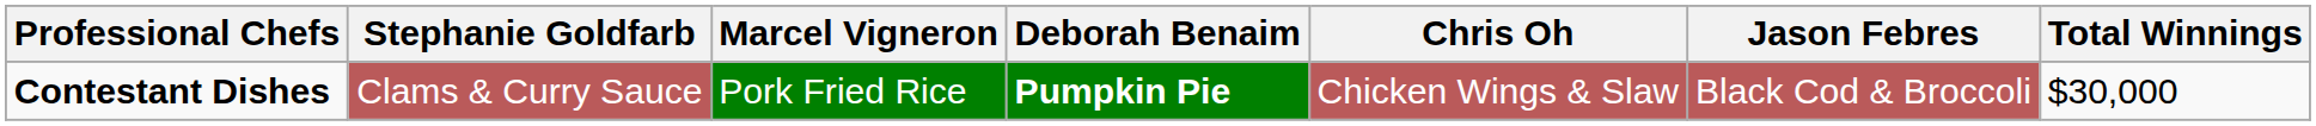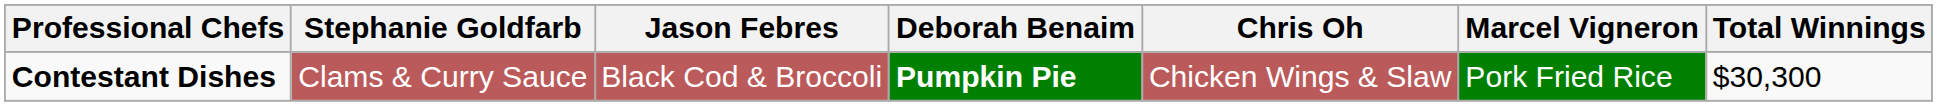columns swapped: Jason Febres <-> Marcel Vigneron
Contestant Dishes | Total Winnings: $30,000 -> $30,300
